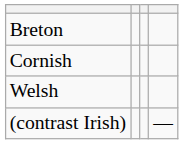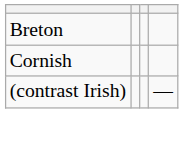- row: Welsh
